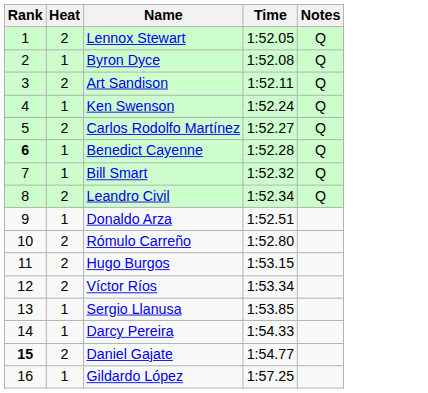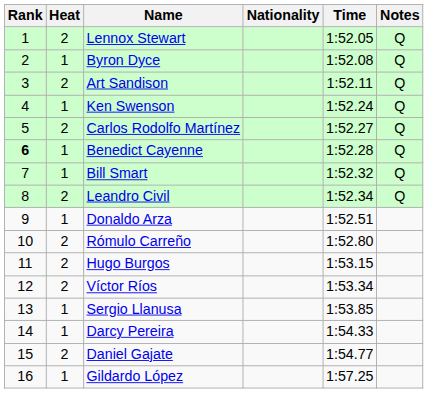+ column: Nationality
Daniel Gajate | Rank: bold -> normal
